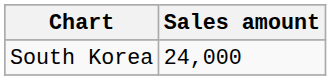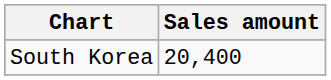South Korea | Sales amount: 24,000 -> 20,400
